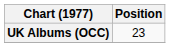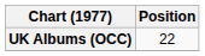UK Albums (OCC) | Position: 23 -> 22
